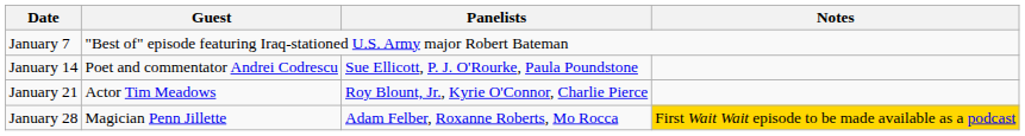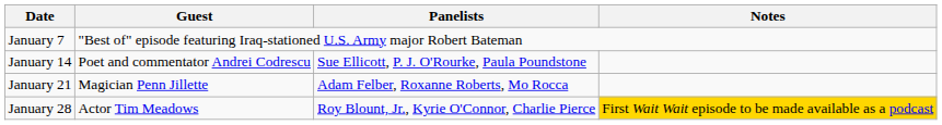January 21 | Guest: Actor Tim Meadows -> Magician Penn Jillette
January 21 | Panelists: Roy Blount, Jr., Kyrie O'Connor, Charlie Pierce -> Adam Felber, Roxanne Roberts, Mo Rocca
January 28 | Guest: Magician Penn Jillette -> Actor Tim Meadows
January 28 | Panelists: Adam Felber, Roxanne Roberts, Mo Rocca -> Roy Blount, Jr., Kyrie O'Connor, Charlie Pierce
